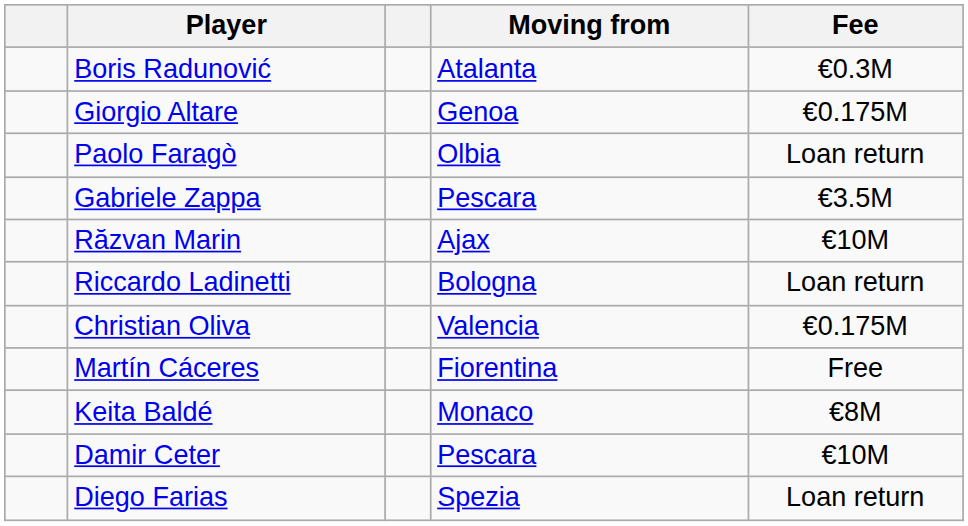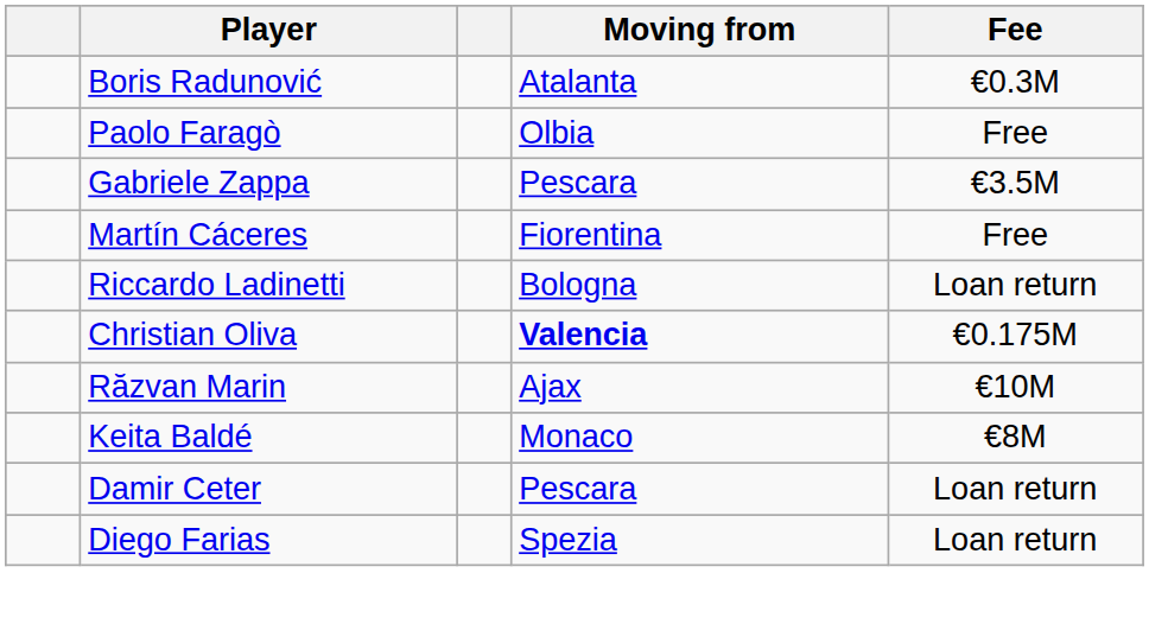- row: Giorgio Altare | Genoa | €0.175M
Paolo Faragò | Fee: Loan return -> Free
rows swapped: Martín Cáceres <-> Răzvan Marin
Christian Oliva | Moving from: normal -> bold
Damir Ceter | Fee: €10M -> Loan return
